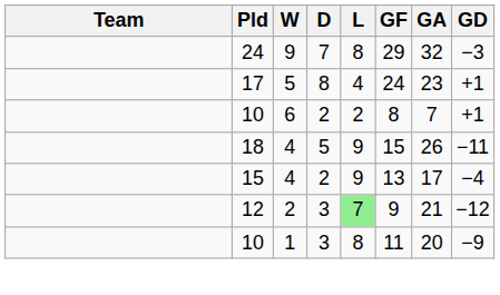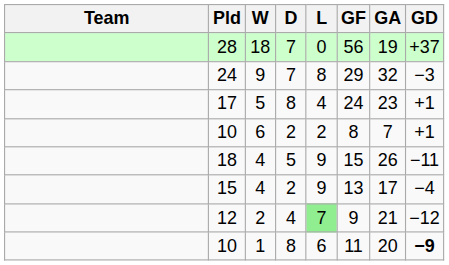+ row: 28 | 18 | 7 | 0 | 56 | 19 | +37
12 | D: 3 -> 4
10 / 1 | D: 3 -> 8
10 / 1 | L: 8 -> 6
10 / 1 | GD: normal -> bold
